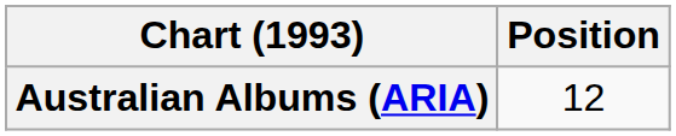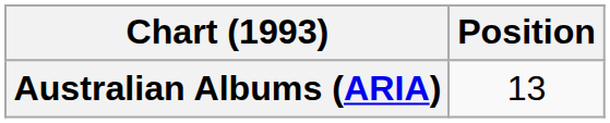Australian Albums (ARIA) | Position: 12 -> 13
